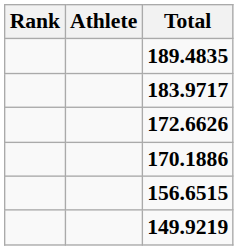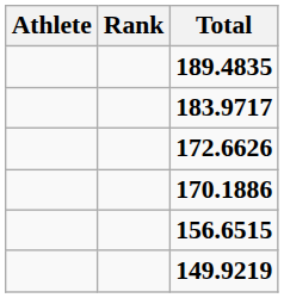columns swapped: Rank <-> Athlete
